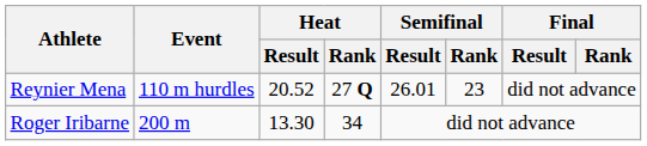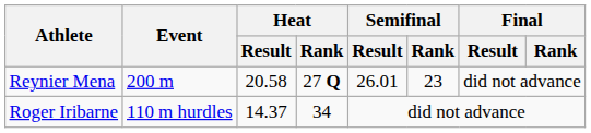Reynier Mena | Event: 110 m hurdles -> 200 m
Reynier Mena | Heat / Result: 20.52 -> 20.58
Roger Iribarne | Event: 200 m -> 110 m hurdles
Roger Iribarne | Heat / Result: 13.30 -> 14.37
